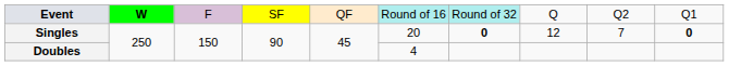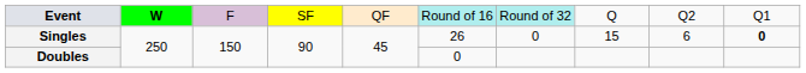Singles | column 6: 20 -> 26
Singles | column 7: bold -> normal
Singles | column 8: 12 -> 15
Singles | column 9: 7 -> 6
Doubles | column 6: 4 -> 0
